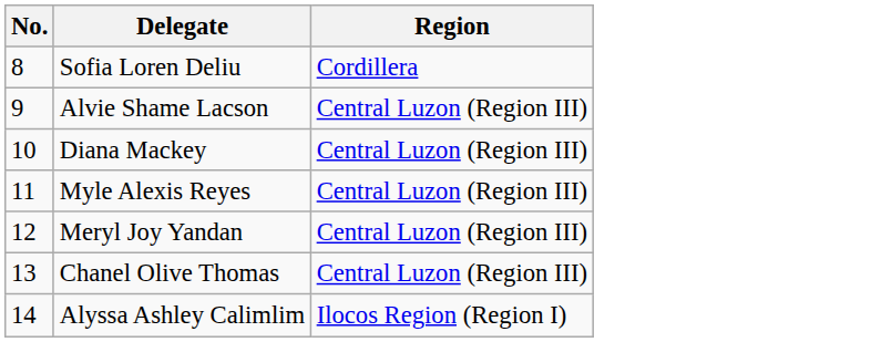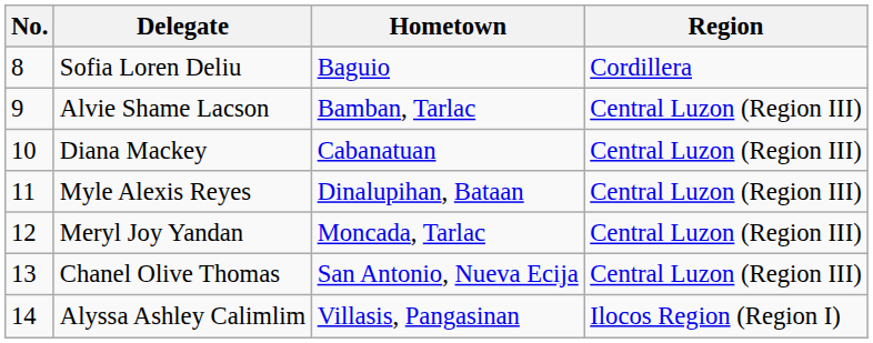+ column: Hometown | Baguio | Bamban, Tarlac | Cabanatuan | Dinalupihan, Bataan | Moncada, Tarlac | San Antonio, Nueva Ecija | Villasis, Pangasinan
